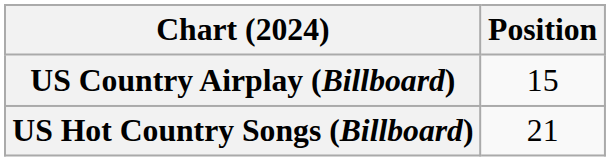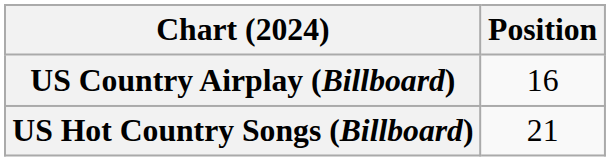US Country Airplay (Billboard) | Position: 15 -> 16
